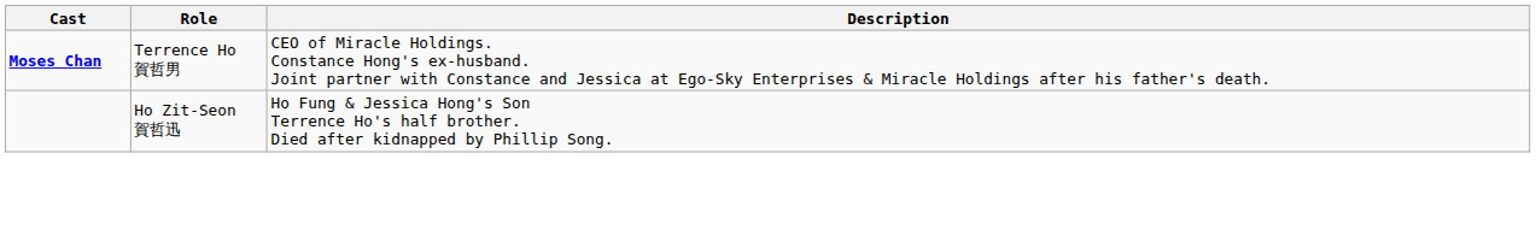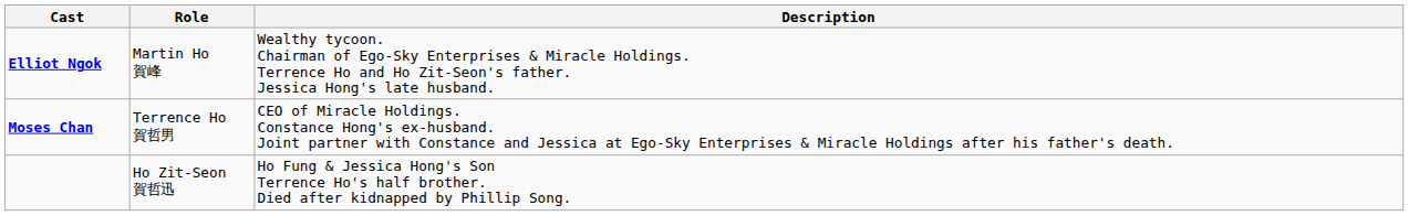+ row: Elliot Ngok | Martin Ho 賀峰 | Wealthy tycoon. Chairman of Ego-Sky Enterprises & Miracle Holdings. Terrence Ho and Ho Zit-Seon's father. Jessica Hong's late husband.
